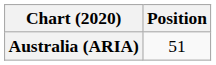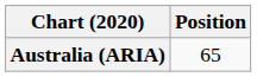Australia (ARIA) | Position: 51 -> 65
